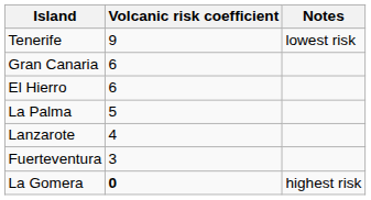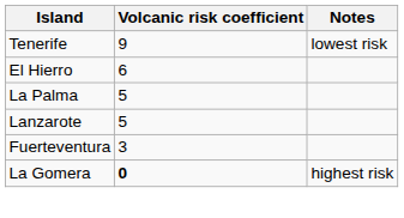- row: Gran Canaria | 6
Lanzarote | Volcanic risk coefficient: 4 -> 5
